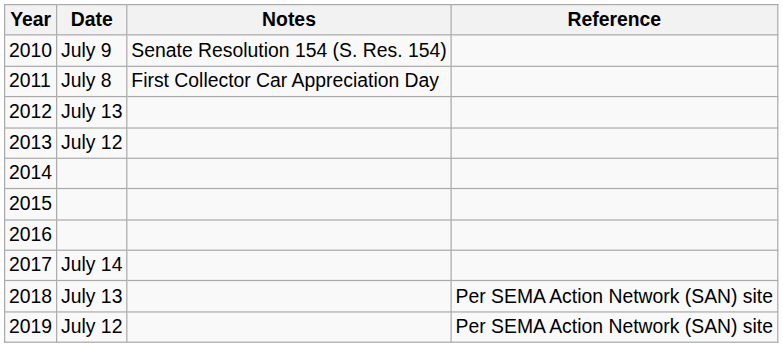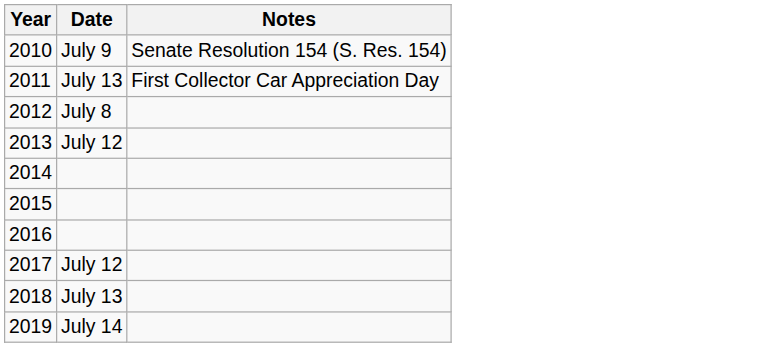- column: Reference | Per SEMA Action Network (SAN) site | Per SEMA Action Network (SAN) site
2011 | Date: July 8 -> July 13
2012 | Date: July 13 -> July 8
2017 | Date: July 14 -> July 12
2019 | Date: July 12 -> July 14
